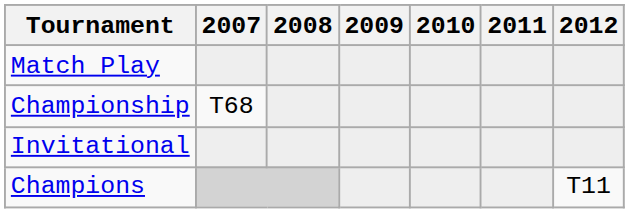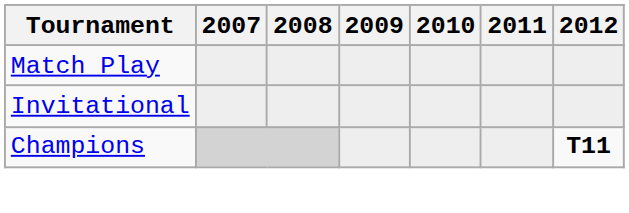- row: Championship | T68
Champions | 2012: normal -> bold
